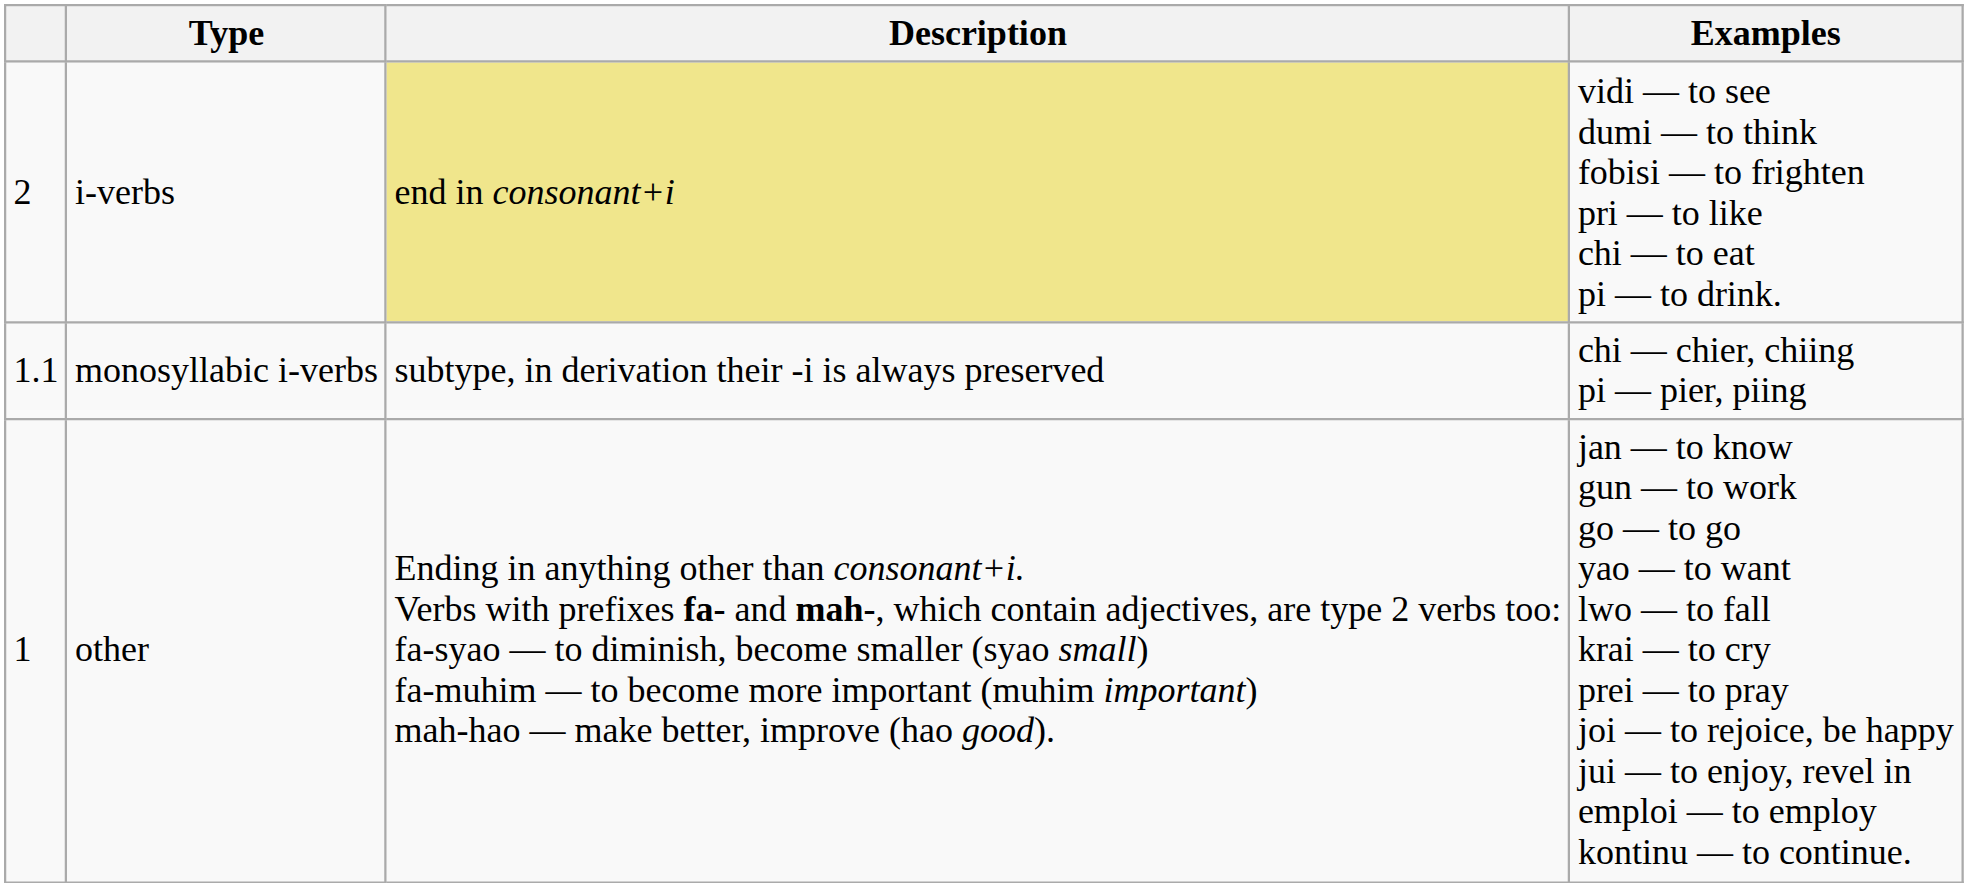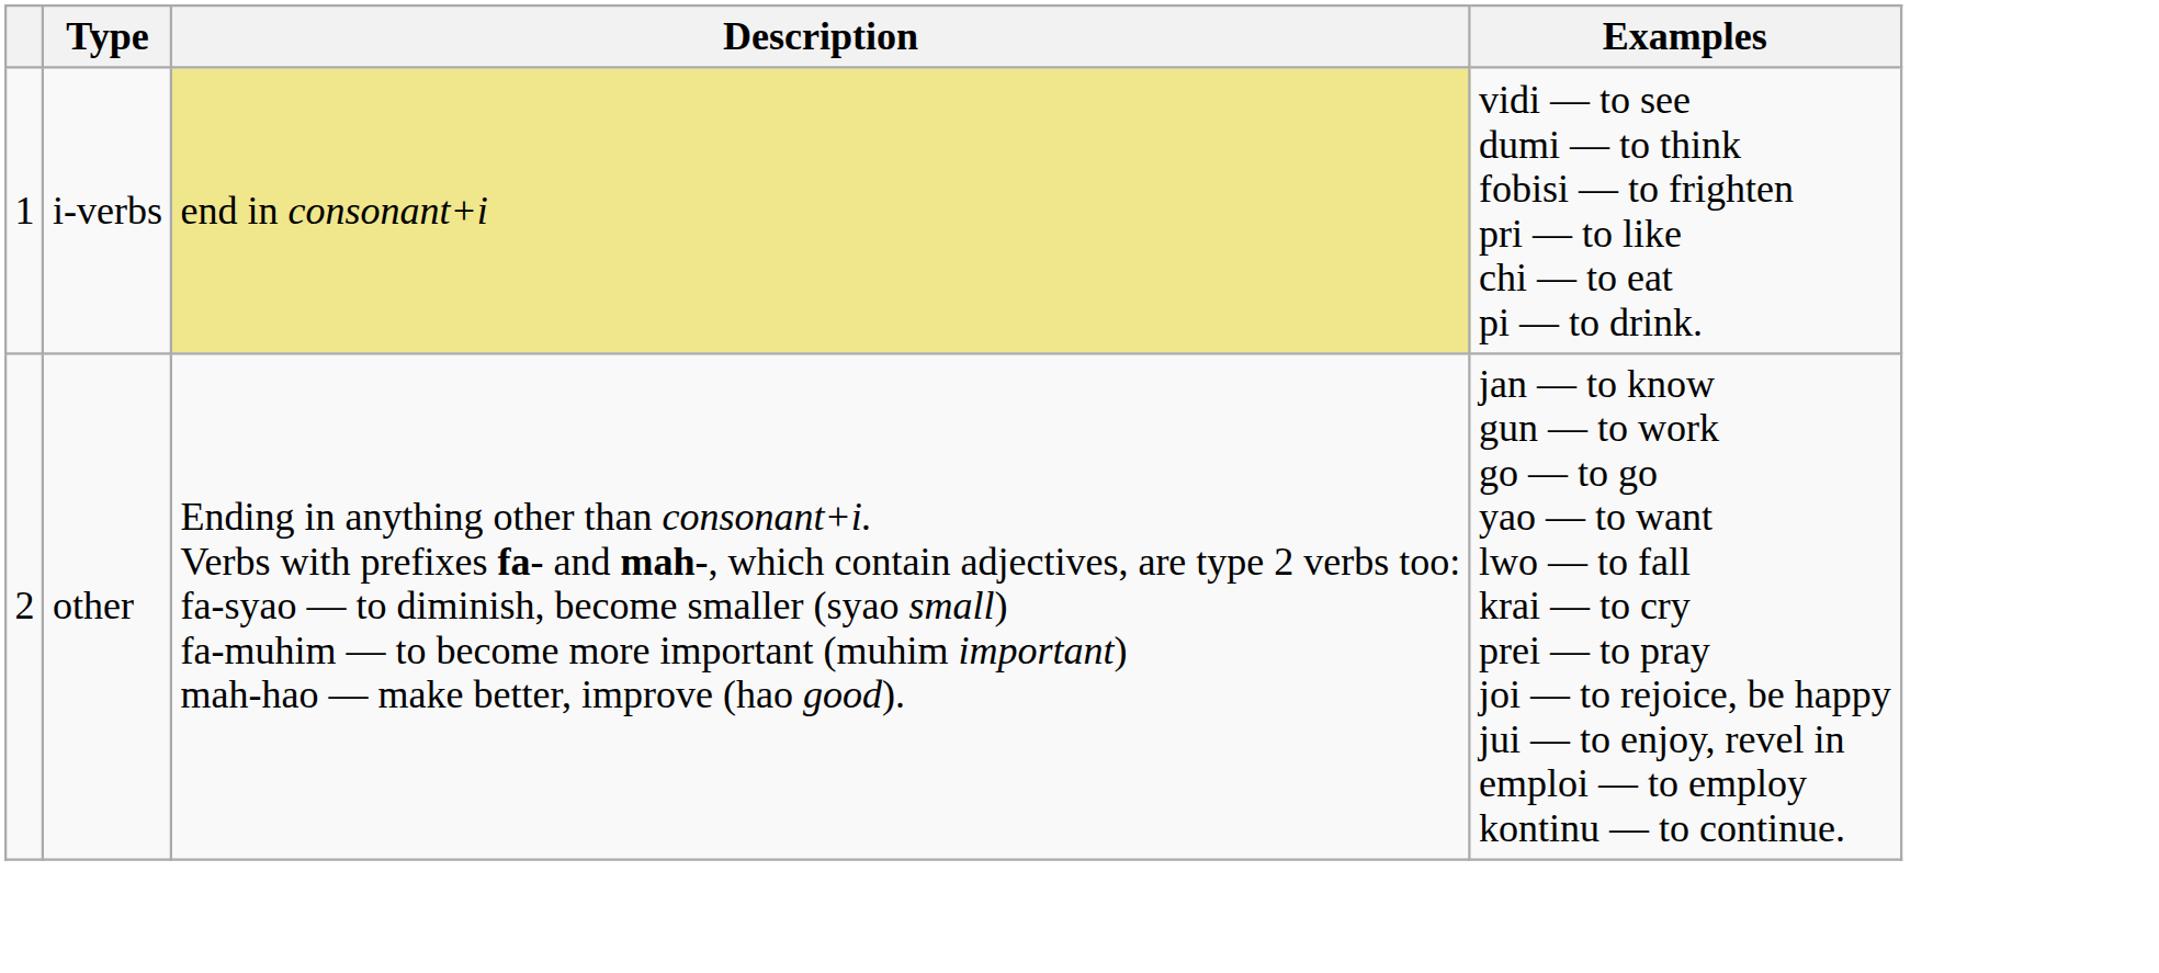i-verbs | column 1: 2 -> 1
- row: 1.1 | monosyllabic i-verbs | subtype, in derivation their -i is always preserved | chi — chier, chiing pi — pier, piing
other | column 1: 1 -> 2
